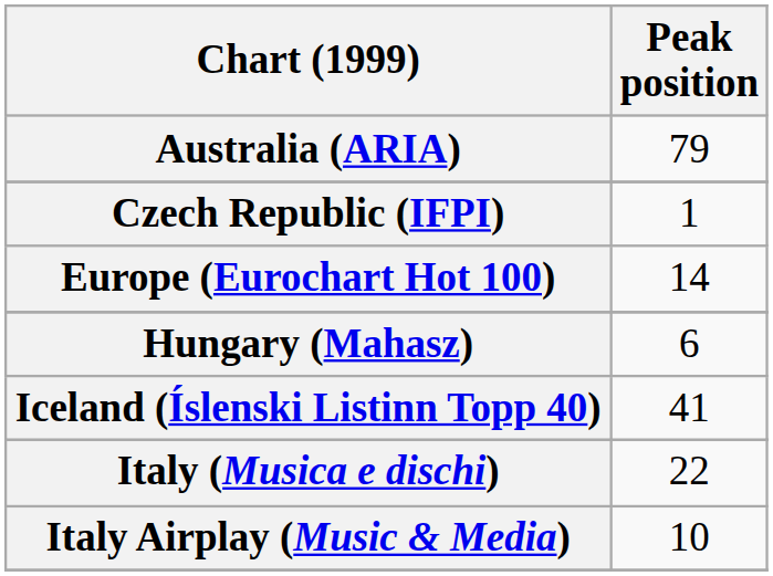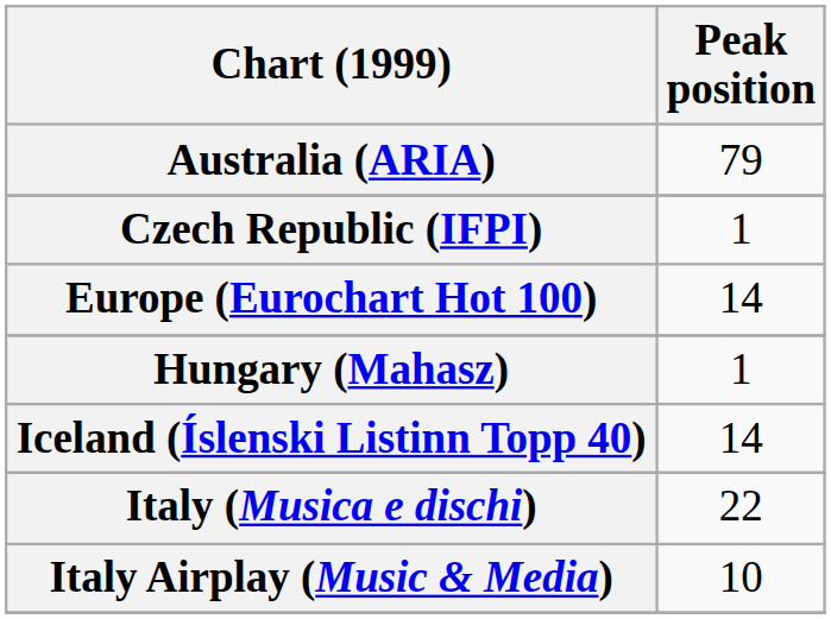Hungary (Mahasz) | Peak position: 6 -> 1
Iceland (Íslenski Listinn Topp 40) | Peak position: 41 -> 14
